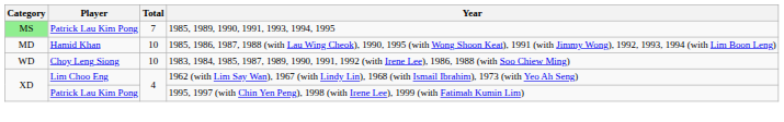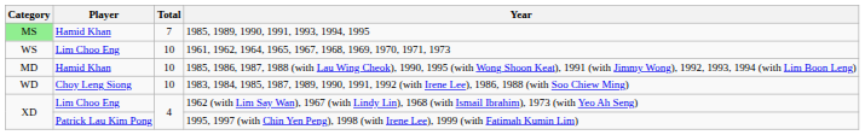1985, 1989, 1990, 1991, 1993, 1994, 1995 | Player: Patrick Lau Kim Pong -> Hamid Khan
+ row: WS | Lim Choo Eng | 10 | 1961, 1962, 1964, 1965, 1967, 1968, 1969, 1970, 1971, 1973
